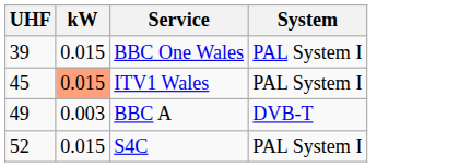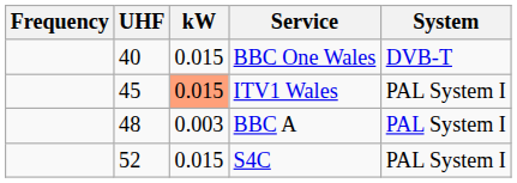+ column: Frequency
BBC One Wales | UHF: 39 -> 40
BBC One Wales | System: PAL System I -> DVB-T
BBC A | UHF: 49 -> 48
BBC A | System: DVB-T -> PAL System I
